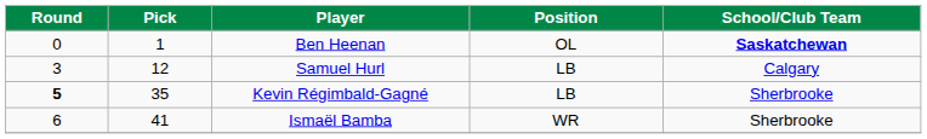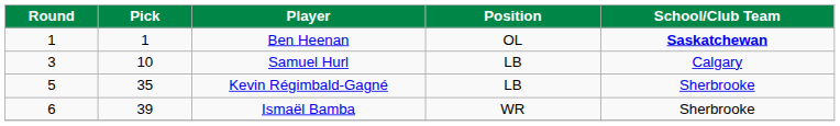Ben Heenan | Round: 0 -> 1
Samuel Hurl | Pick: 12 -> 10
Kevin Régimbald-Gagné | Round: bold -> normal
Ismaël Bamba | Pick: 41 -> 39
